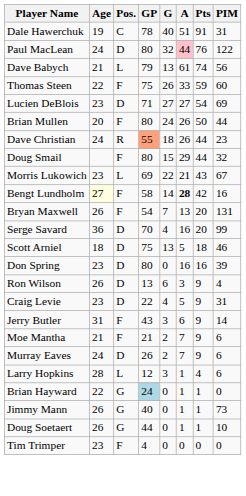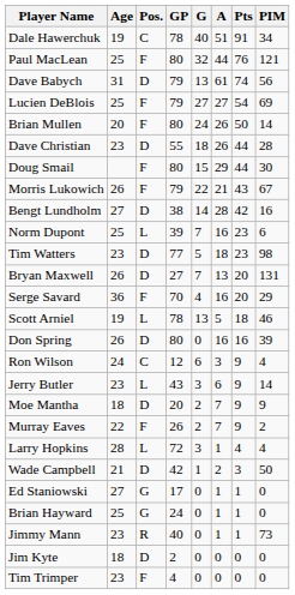Dale Hawerchuk | PIM: 31 -> 34
Paul MacLean | Age: 24 -> 25
Paul MacLean | Pos.: D -> F
Paul MacLean | A: pink background -> no background
Paul MacLean | PIM: 122 -> 121
Dave Babych | Age: 21 -> 31
Dave Babych | Pos.: L -> D
- row: Thomas Steen | 22 | F | 75 | 26 | 33 | 59 | 60
Lucien DeBlois | Age: 23 -> 25
Lucien DeBlois | Pos.: D -> F
Lucien DeBlois | GP: 71 -> 79
Brian Mullen | PIM: 44 -> 14
Dave Christian | Age: 24 -> 23
Dave Christian | Pos.: R -> D
Dave Christian | GP: lightsalmon background -> no background
Dave Christian | PIM: 23 -> 28
Doug Smail | PIM: 32 -> 30
Morris Lukowich | Age: 23 -> 26
Morris Lukowich | Pos.: L -> F
Morris Lukowich | GP: 69 -> 79
Bengt Lundholm | Age: lightyellow background -> no background
Bengt Lundholm | Pos.: F -> D
Bengt Lundholm | GP: 58 -> 38
Bengt Lundholm | A: bold -> normal
+ row: Norm Dupont | 25 | L | 39 | 7 | 16 | 23 | 6
+ row: Tim Watters | 23 | D | 77 | 5 | 18 | 23 | 98
Bryan Maxwell | Pos.: F -> D
Bryan Maxwell | GP: 54 -> 27
Serge Savard | Pos.: D -> F
Serge Savard | PIM: 99 -> 29
Scott Arniel | Age: 18 -> 19
Scott Arniel | Pos.: D -> L
Scott Arniel | GP: 75 -> 78
Don Spring | Age: 23 -> 26
Ron Wilson | Age: 26 -> 24
Ron Wilson | Pos.: D -> C
Ron Wilson | GP: 13 -> 12
- row: Craig Levie | 23 | D | 22 | 4 | 5 | 9 | 31
Jerry Butler | Age: 31 -> 23
Jerry Butler | Pos.: F -> L
Moe Mantha | Age: 21 -> 18
Moe Mantha | Pos.: F -> D
Moe Mantha | GP: 21 -> 20
Moe Mantha | PIM: 6 -> 9
Murray Eaves | Age: 24 -> 22
Murray Eaves | Pos.: D -> F
Murray Eaves | PIM: 6 -> 2
Larry Hopkins | GP: 12 -> 72
Larry Hopkins | PIM: 6 -> 4
+ row: Wade Campbell | 21 | D | 42 | 1 | 2 | 3 | 50
+ row: Ed Staniowski | 27 | G | 17 | 0 | 1 | 1 | 0
Brian Hayward | Age: 22 -> 25
Brian Hayward | GP: lightblue background -> no background
Jimmy Mann | Age: 26 -> 23
Jimmy Mann | Pos.: G -> R
- row: Doug Soetaert | 26 | G | 44 | 0 | 1 | 1 | 10
+ row: Jim Kyte | 18 | D | 2 | 0 | 0 | 0 | 0
